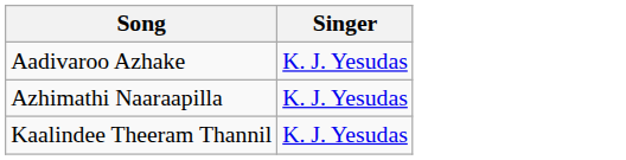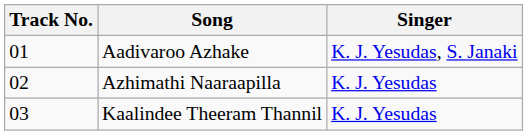+ column: Track No. | 01 | 02 | 03
Aadivaroo Azhake | Singer: K. J. Yesudas -> K. J. Yesudas, S. Janaki
